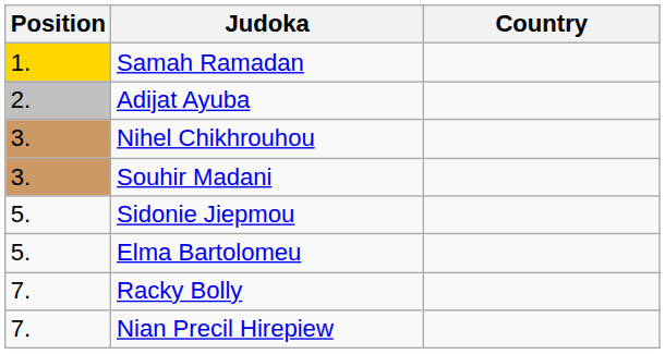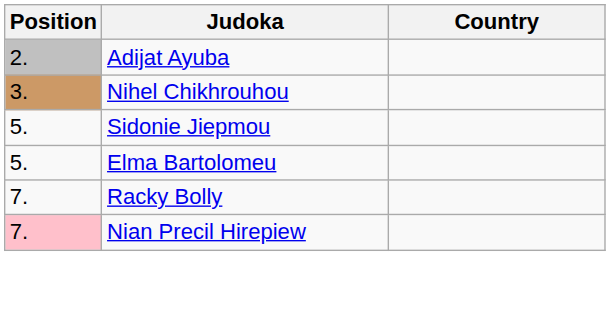- row: 1. | Samah Ramadan
- row: 3. | Souhir Madani
Nian Precil Hirepiew | Position: no background -> pink background
